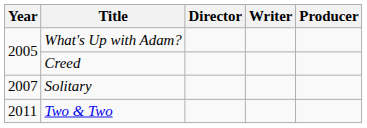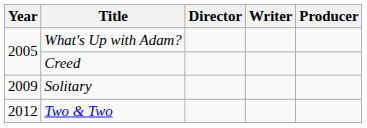Solitary | Year: 2007 -> 2009
Two & Two | Year: 2011 -> 2012
